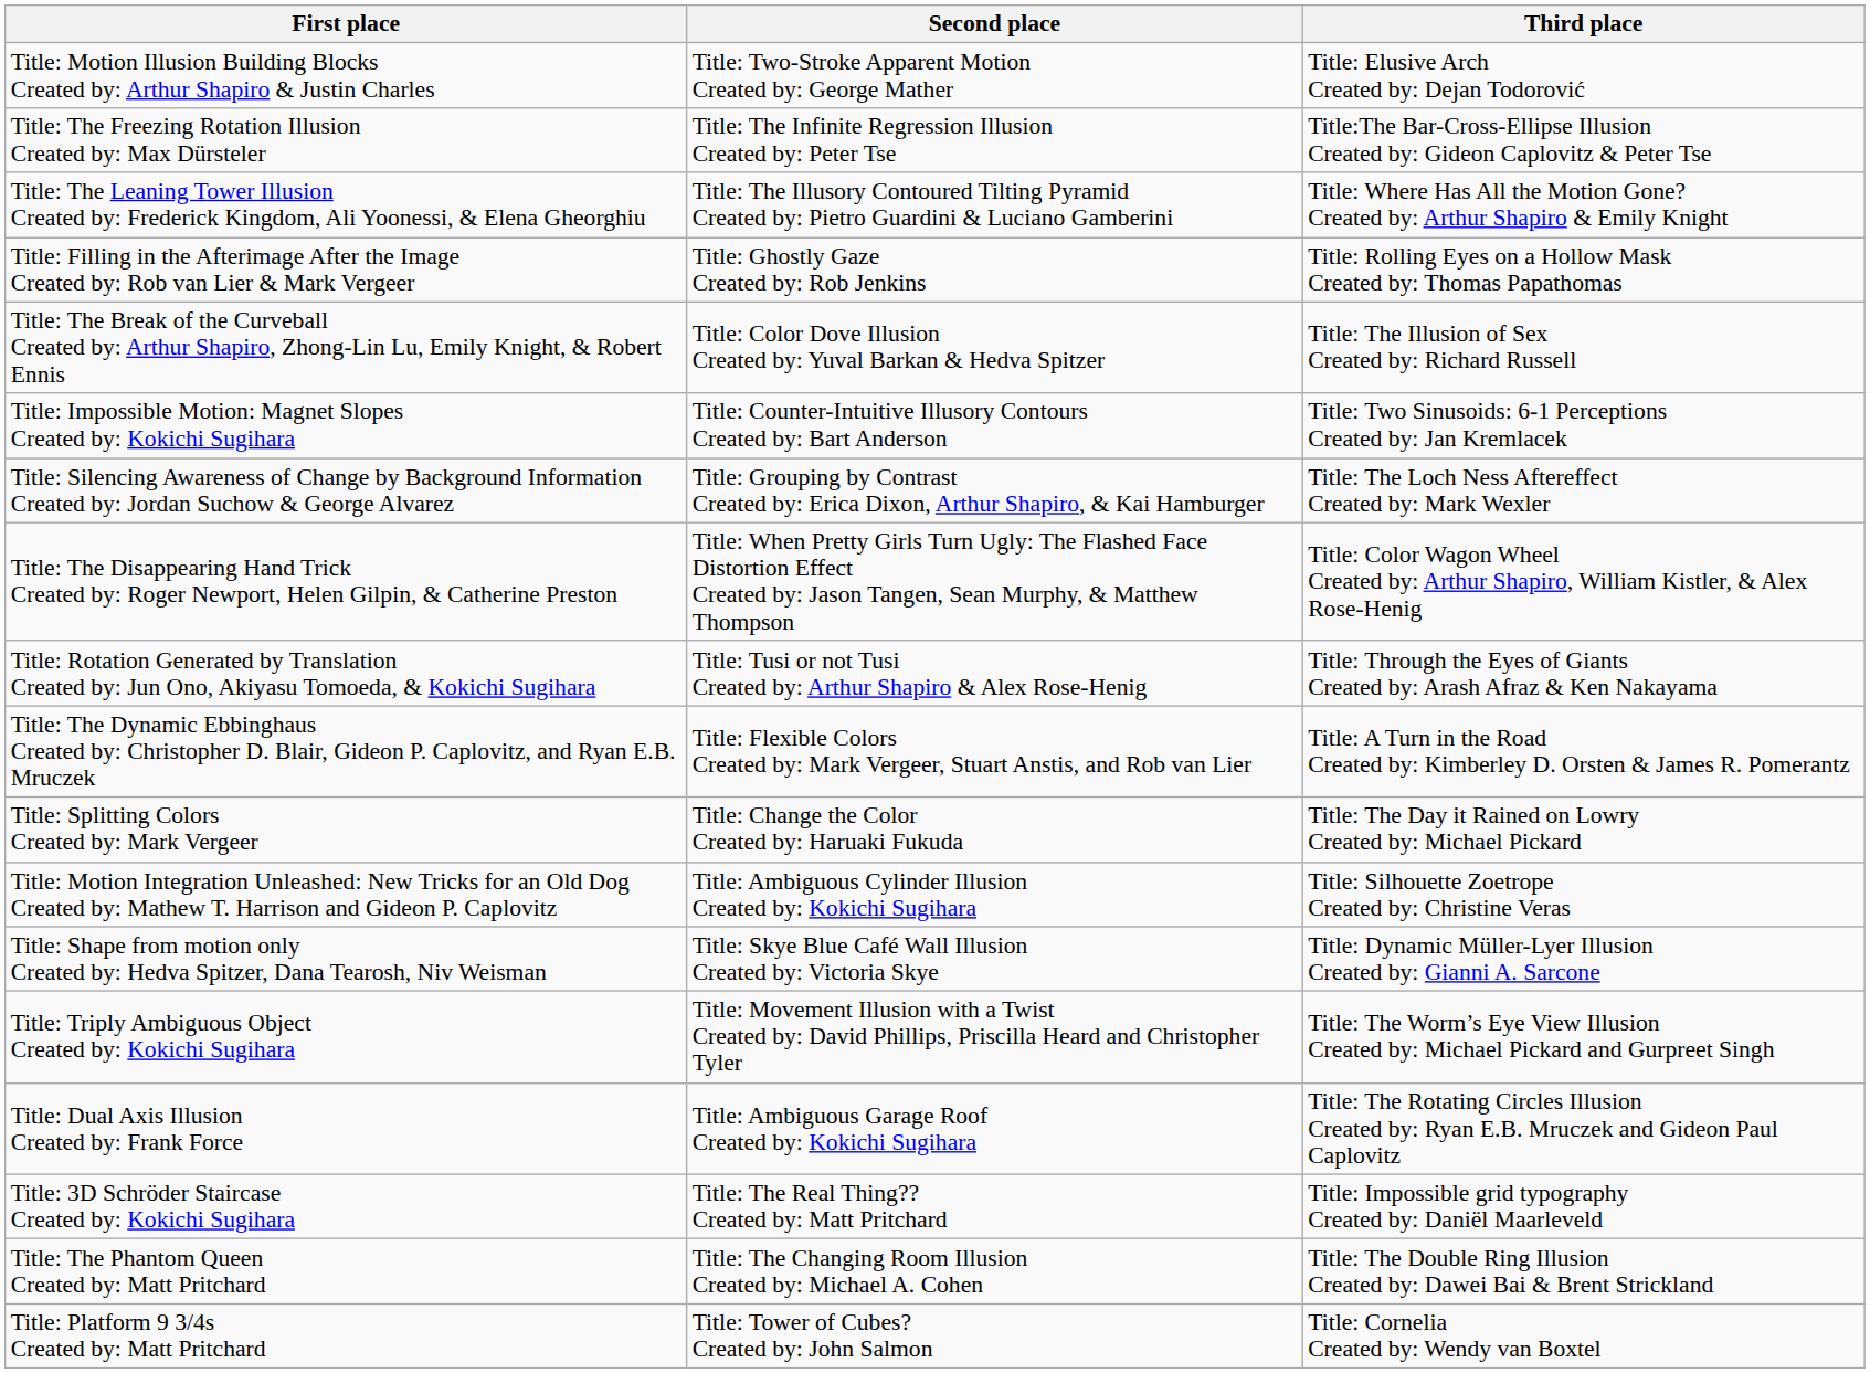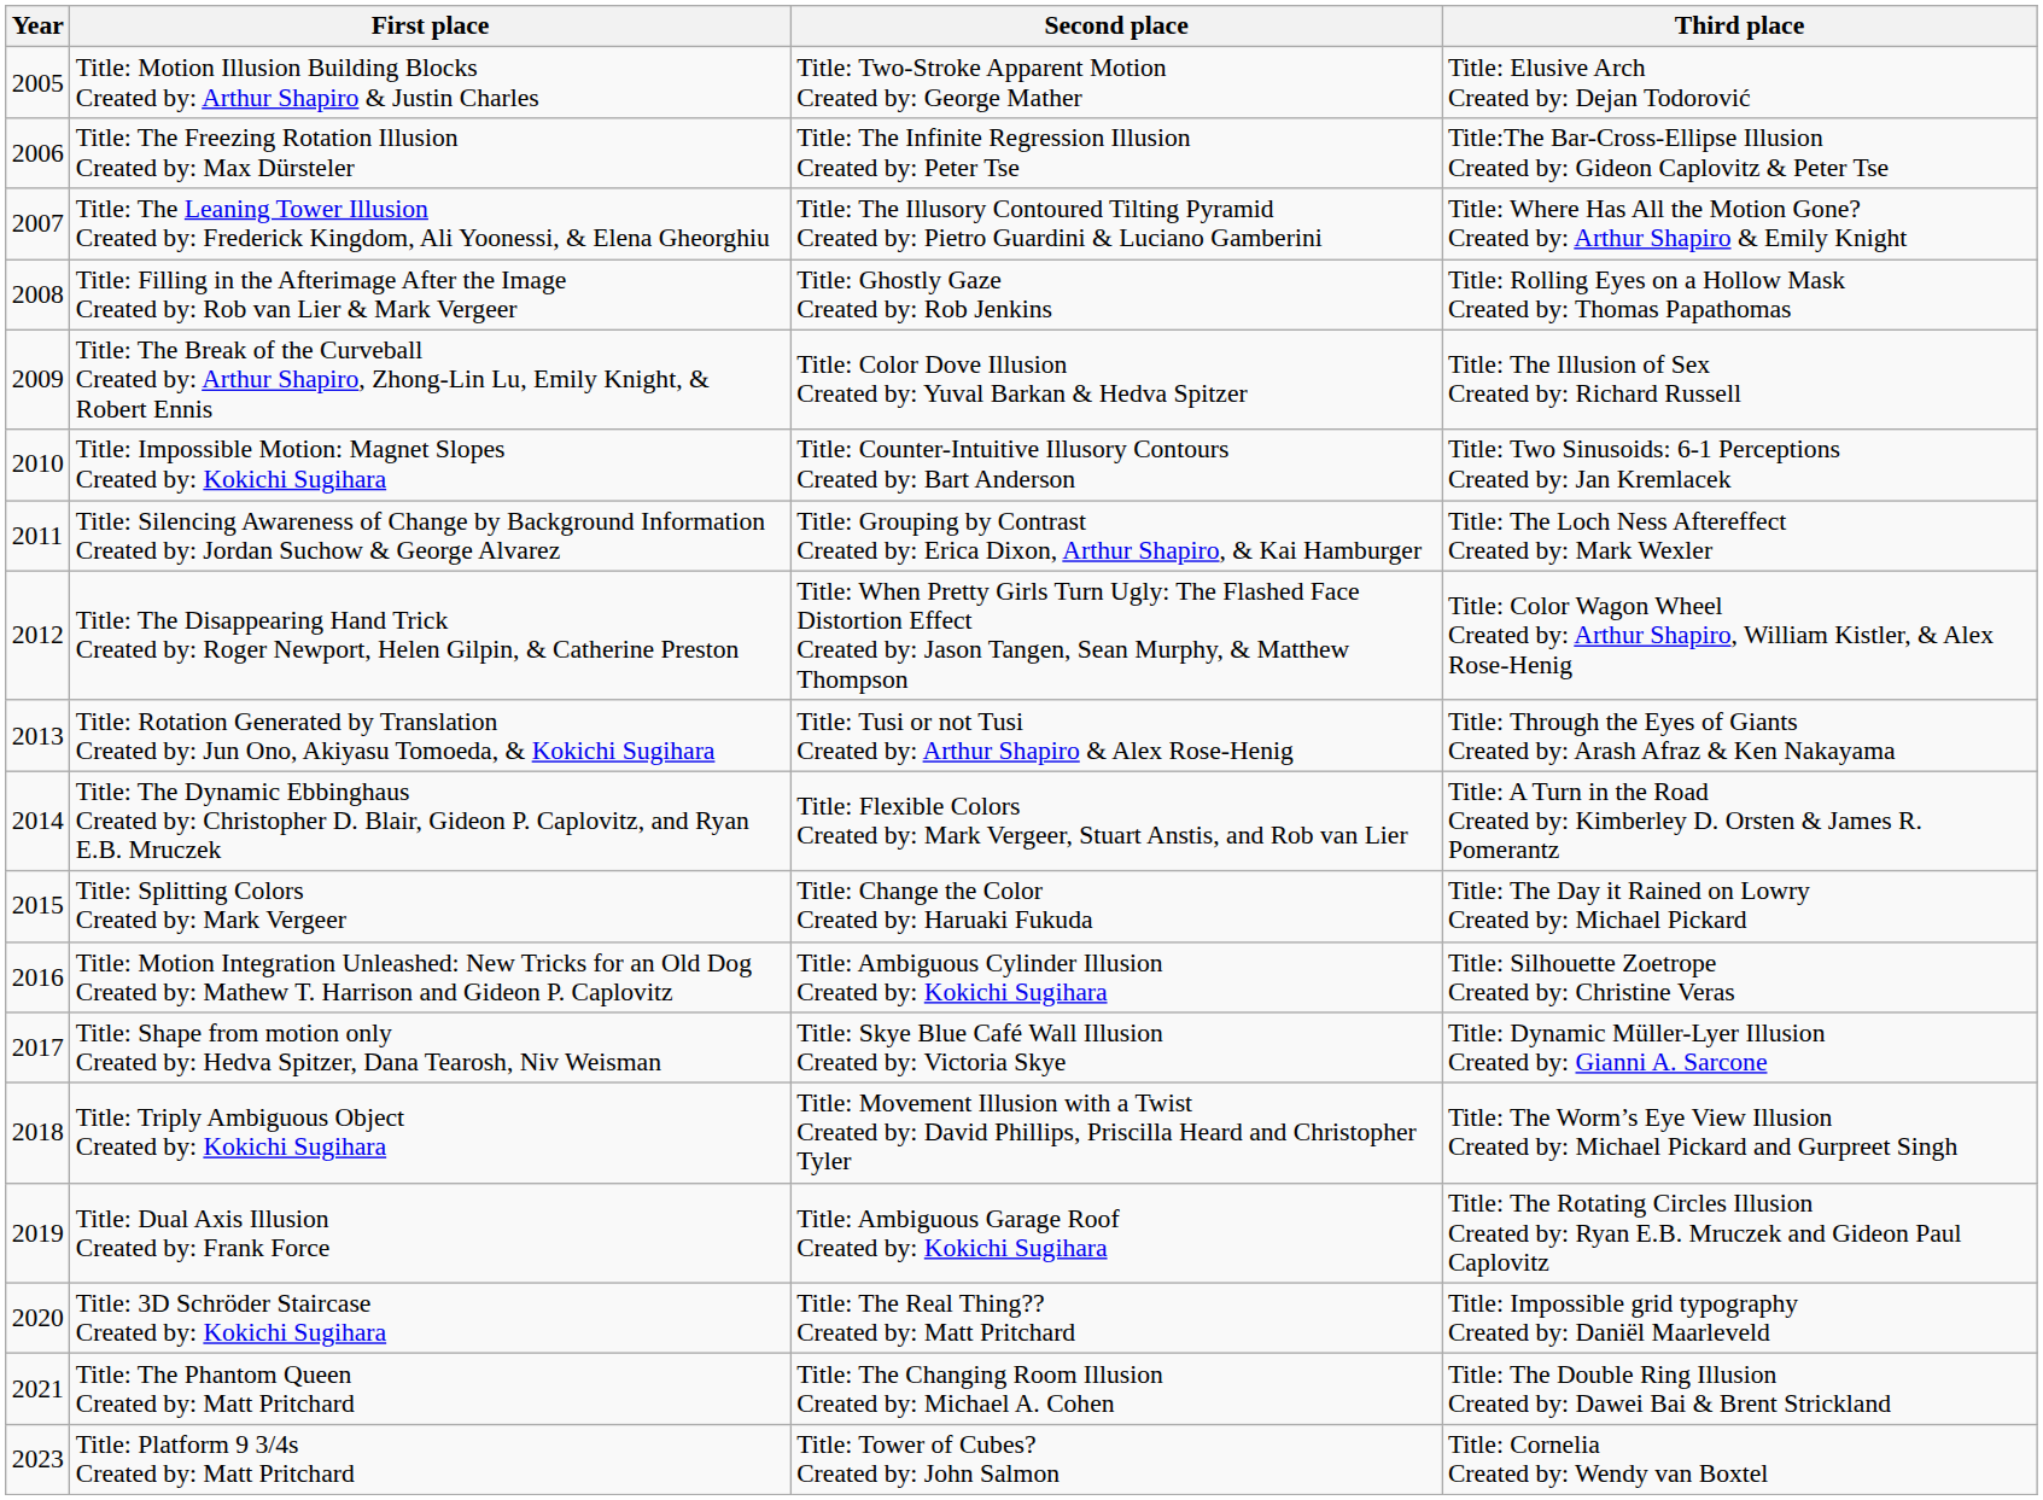+ column: Year | 2005 | 2006 | 2007 | 2008 | 2009 | 2010 | 2011 | 2012 | 2013 | 2014 | 2015 | 2016 | 2017 | 2018 | 2019 | 2020 | 2021 | 2023
